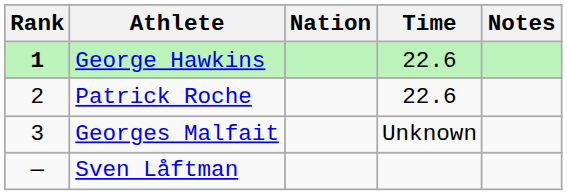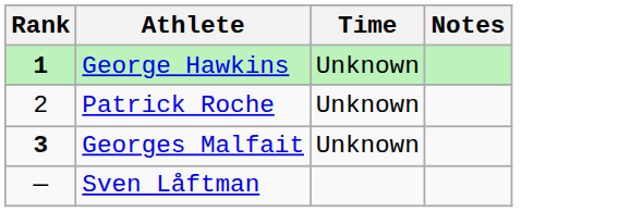- column: Nation
George Hawkins | Time: 22.6 -> Unknown
Patrick Roche | Time: 22.6 -> Unknown
Georges Malfait | Rank: normal -> bold
